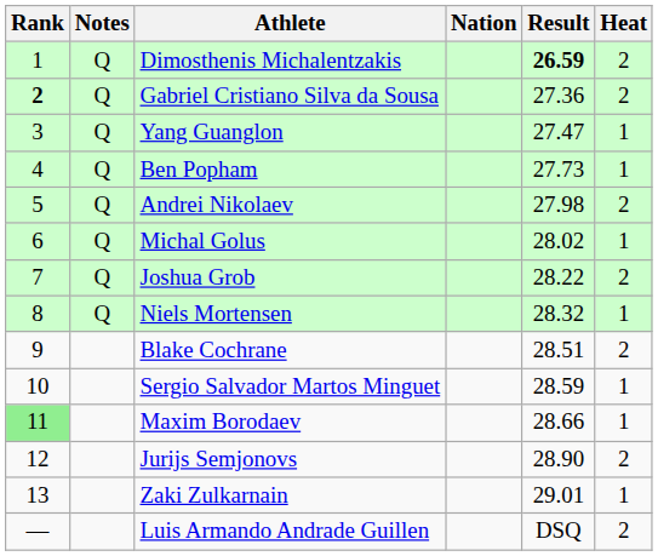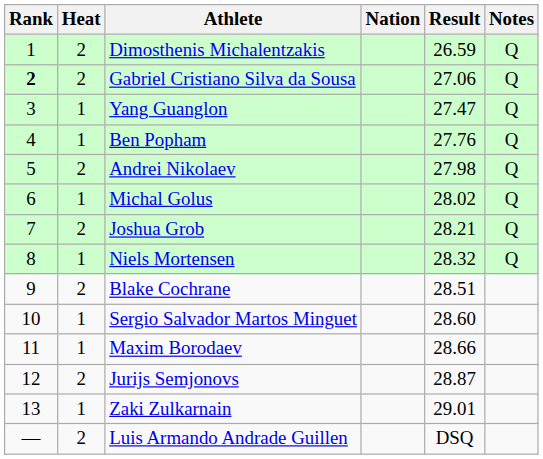columns swapped: Heat <-> Notes
Dimosthenis Michalentzakis | Result: bold -> normal
Gabriel Cristiano Silva da Sousa | Result: 27.36 -> 27.06
Ben Popham | Result: 27.73 -> 27.76
Joshua Grob | Result: 28.22 -> 28.21
Sergio Salvador Martos Minguet | Result: 28.59 -> 28.60
Maxim Borodaev | Rank: lightgreen background -> no background
Jurijs Semjonovs | Result: 28.90 -> 28.87
